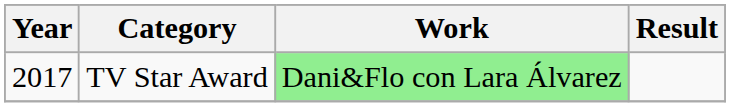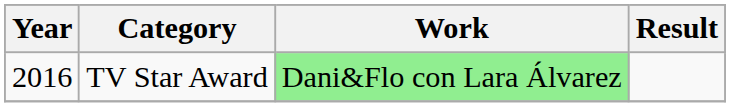TV Star Award | Year: 2017 -> 2016
